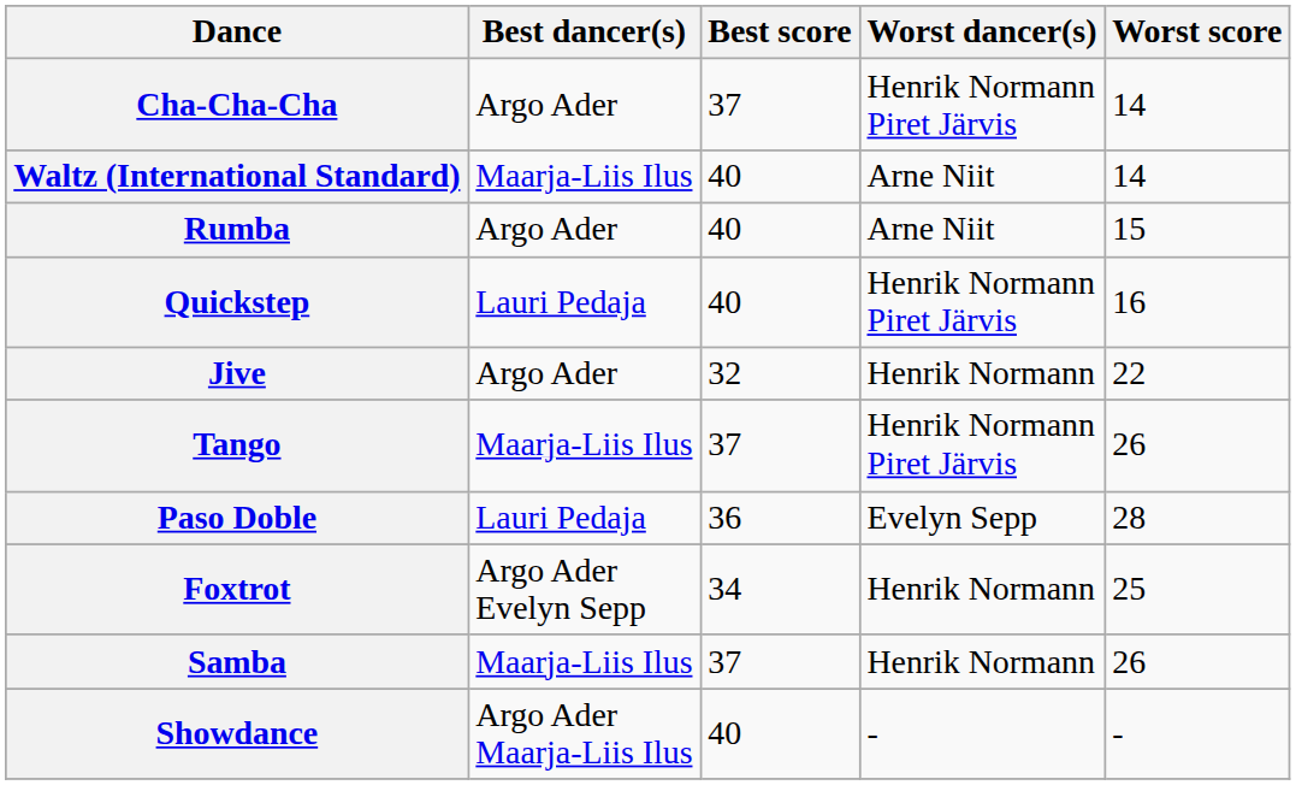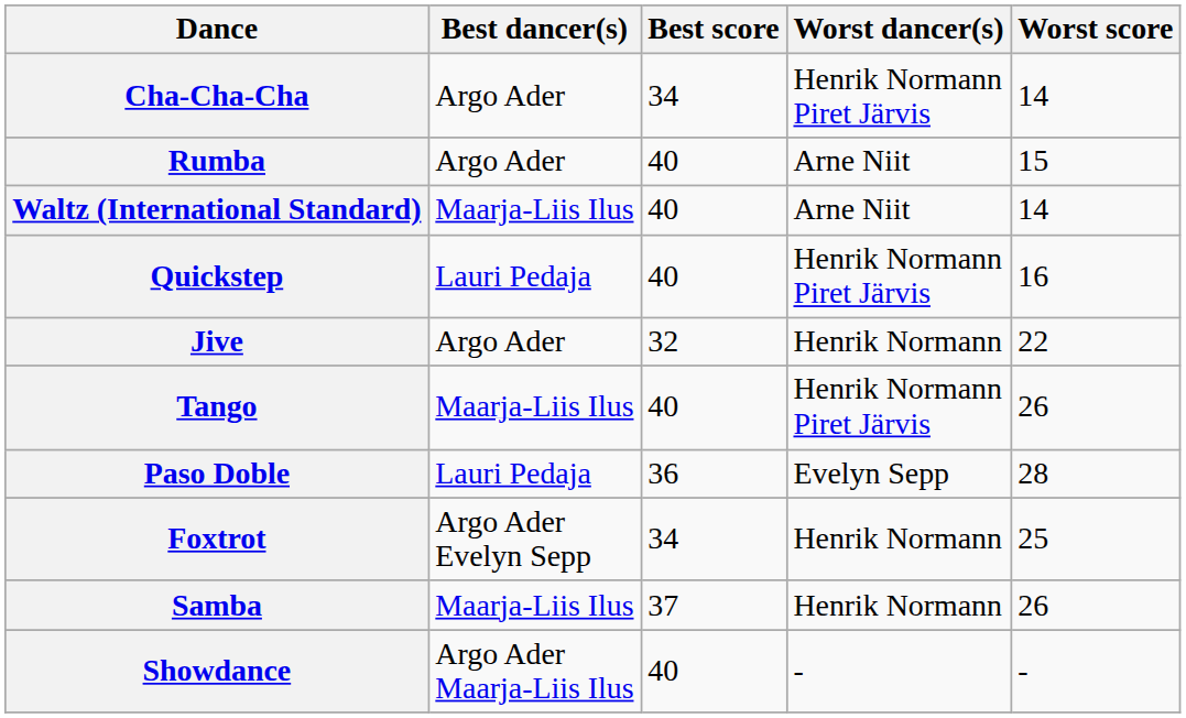Cha-Cha-Cha | Best score: 37 -> 34
rows swapped: Waltz (International Standard) <-> Rumba
Tango | Best score: 37 -> 40
